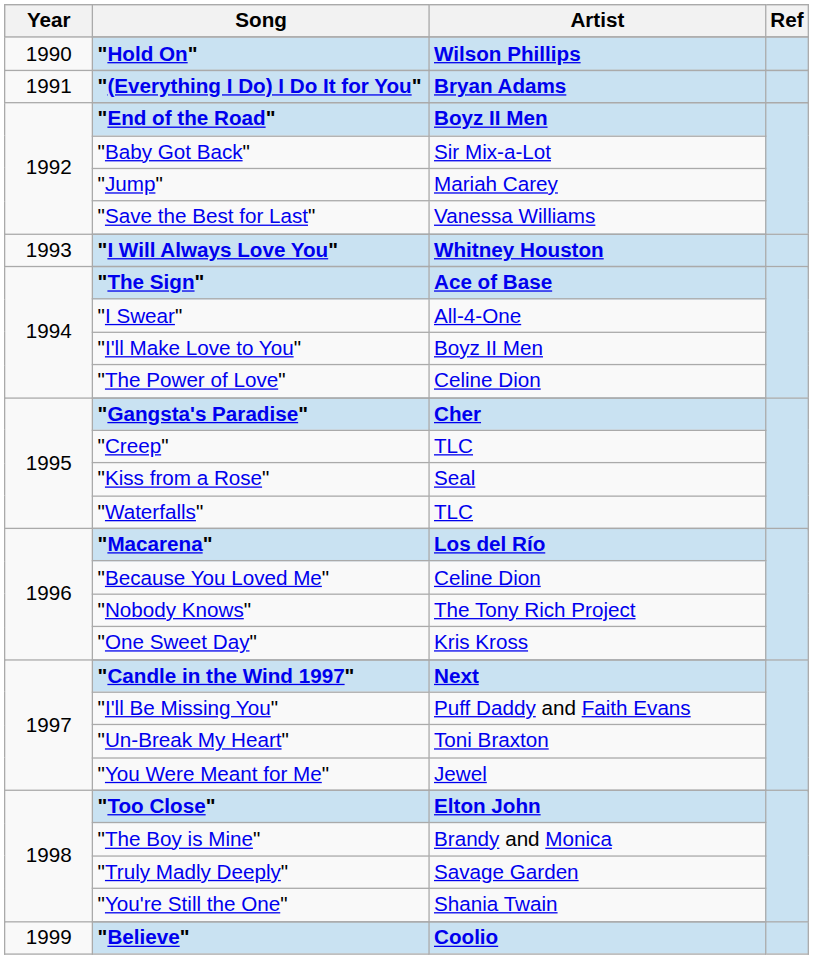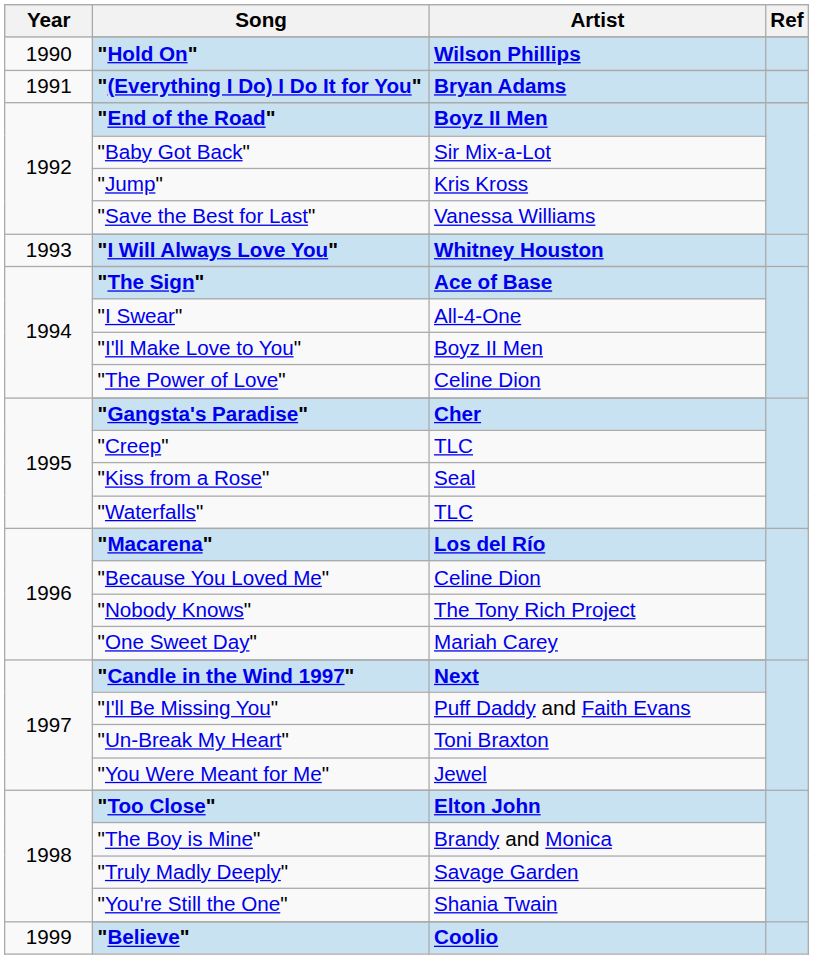"Jump" | Artist: Mariah Carey -> Kris Kross
"One Sweet Day" | Artist: Kris Kross -> Mariah Carey
